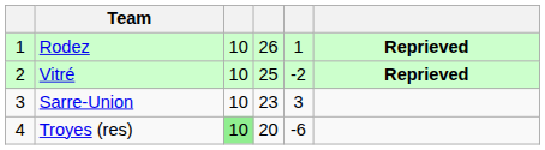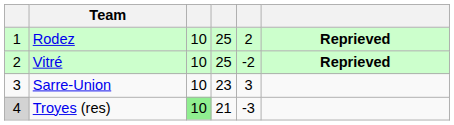Rodez | column 4: 26 -> 25
Rodez | column 5: 1 -> 2
Troyes (res) | column 1: no background -> lightgrey background
Troyes (res) | column 4: 20 -> 21
Troyes (res) | column 5: -6 -> -3
